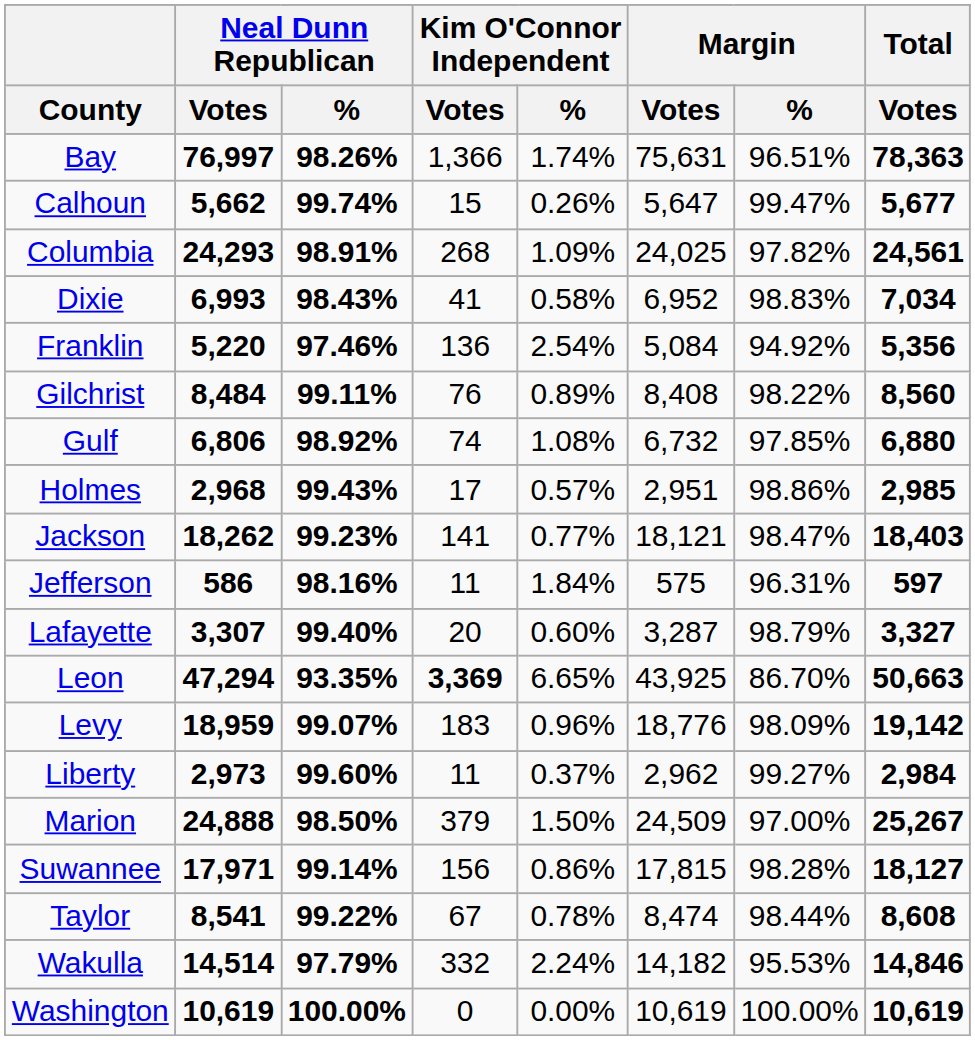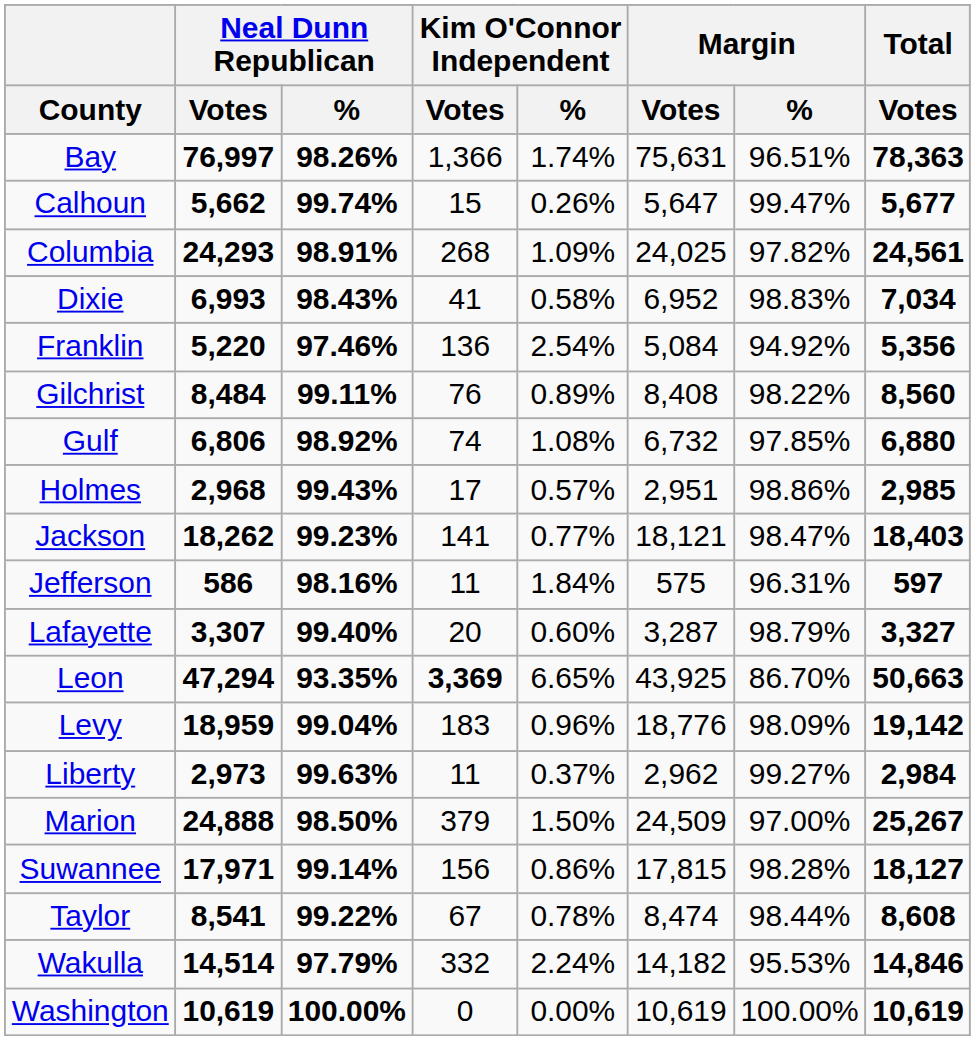Levy | Neal Dunn Republican / %: 99.07% -> 99.04%
Liberty | Neal Dunn Republican / %: 99.60% -> 99.63%
